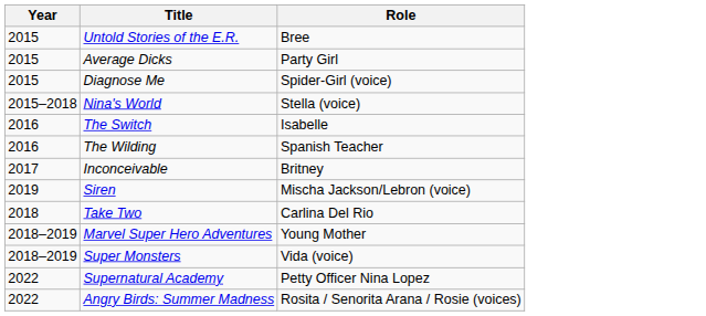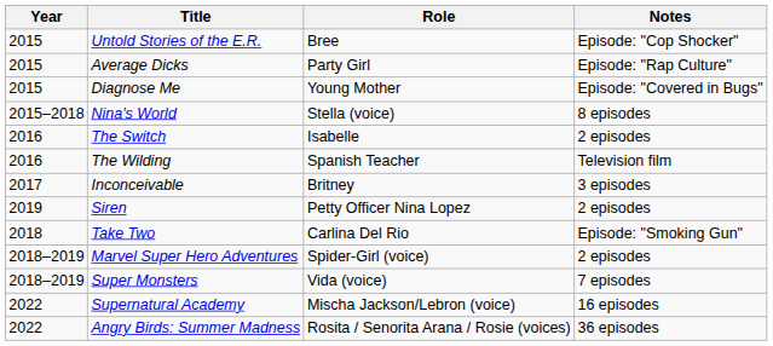+ column: Notes | Episode: "Cop Shocker" | Episode: "Rap Culture" | Episode: "Covered in Bugs" | 8 episodes | 2 episodes | Television film | 3 episodes | 2 episodes | Episode: "Smoking Gun" | 2 episodes | 7 episodes | 16 episodes | 36 episodes
Diagnose Me | Role: Spider-Girl (voice) -> Young Mother
Siren | Role: Mischa Jackson/Lebron (voice) -> Petty Officer Nina Lopez
Marvel Super Hero Adventures | Role: Young Mother -> Spider-Girl (voice)
Supernatural Academy | Role: Petty Officer Nina Lopez -> Mischa Jackson/Lebron (voice)
